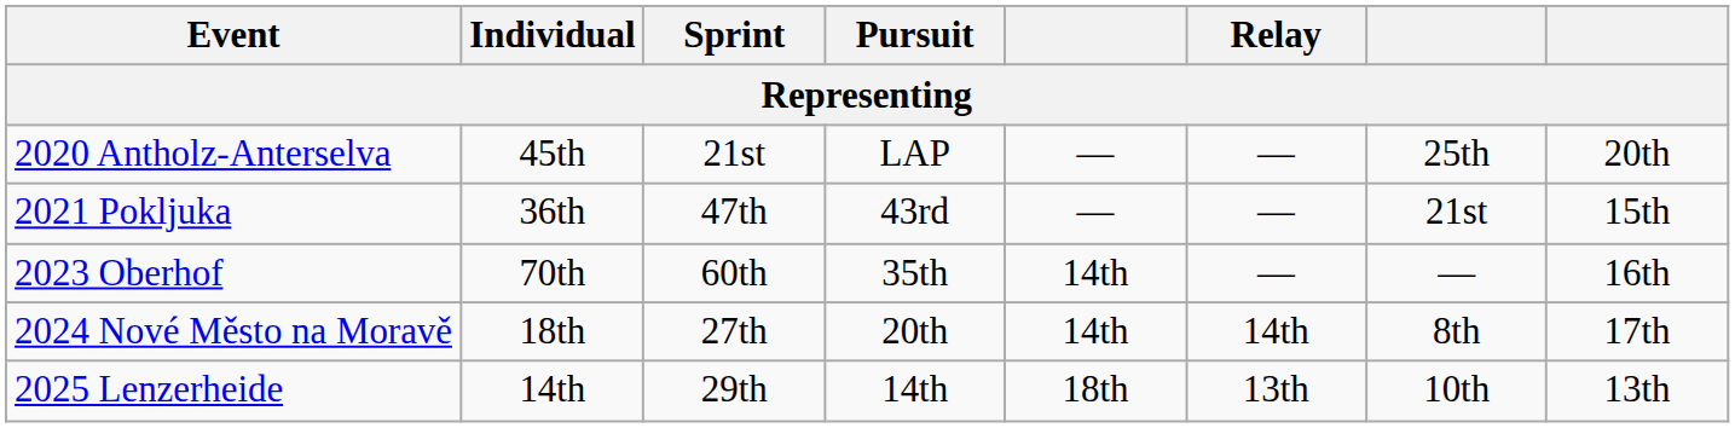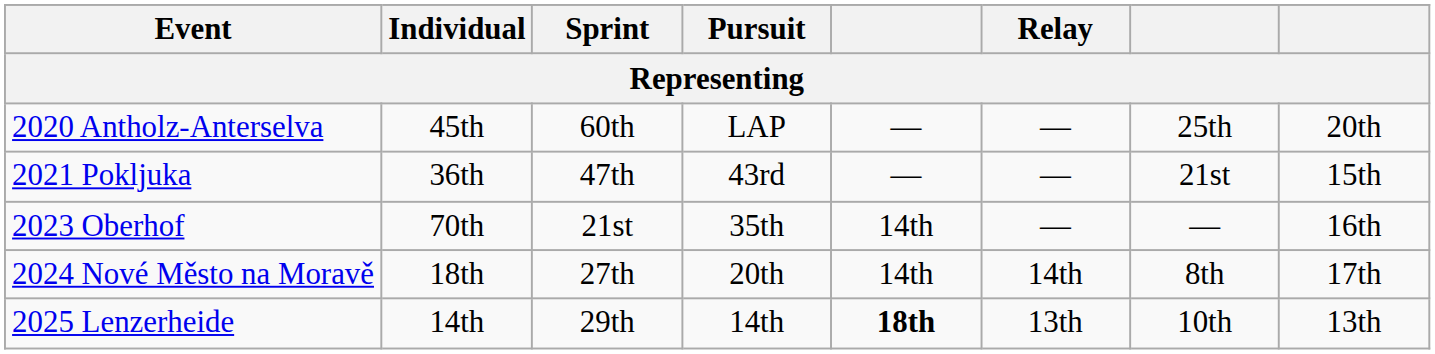2020 Antholz-Anterselva | Sprint: 21st -> 60th
2023 Oberhof | Sprint: 60th -> 21st
2025 Lenzerheide | column 5: normal -> bold
